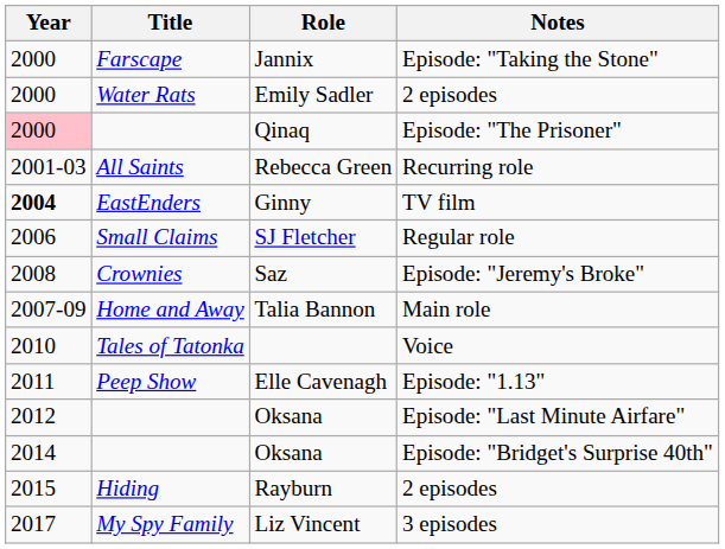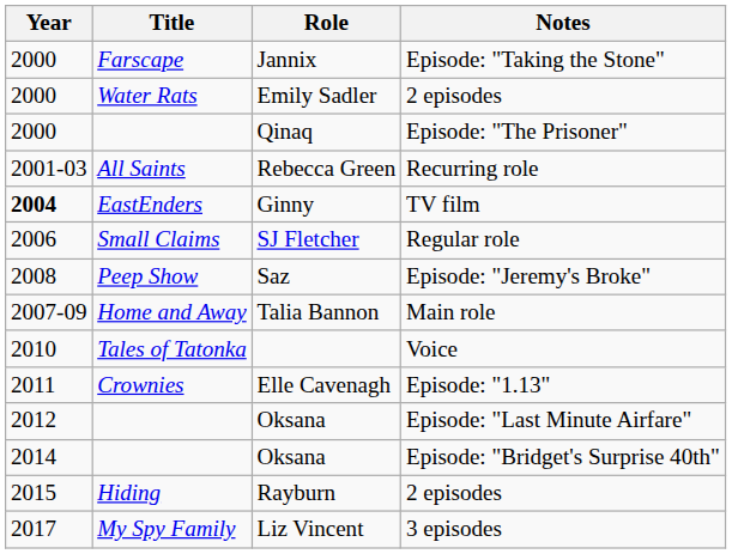Qinaq | Year: pink background -> no background
Saz | Title: Crownies -> Peep Show
Elle Cavenagh | Title: Peep Show -> Crownies
